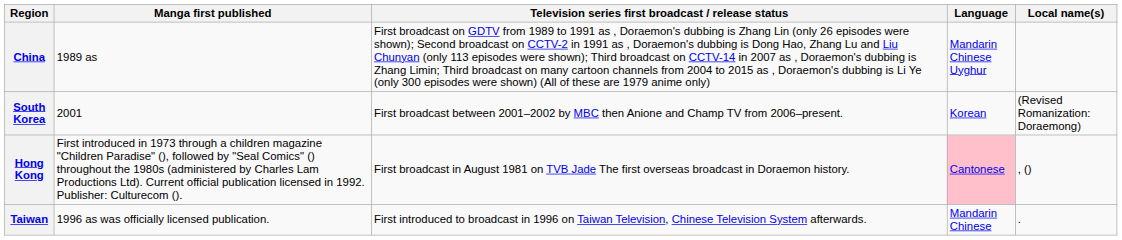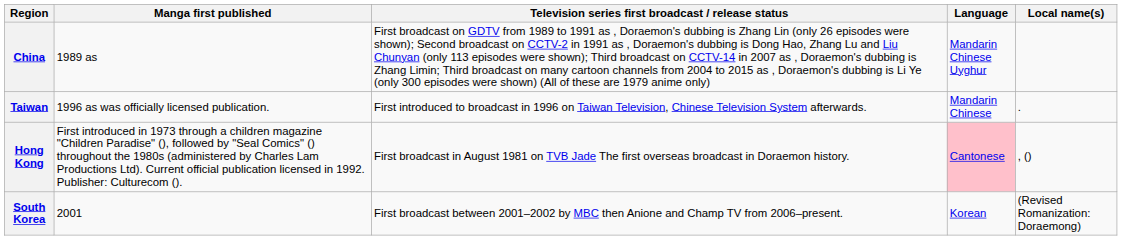rows swapped: Taiwan <-> South Korea
